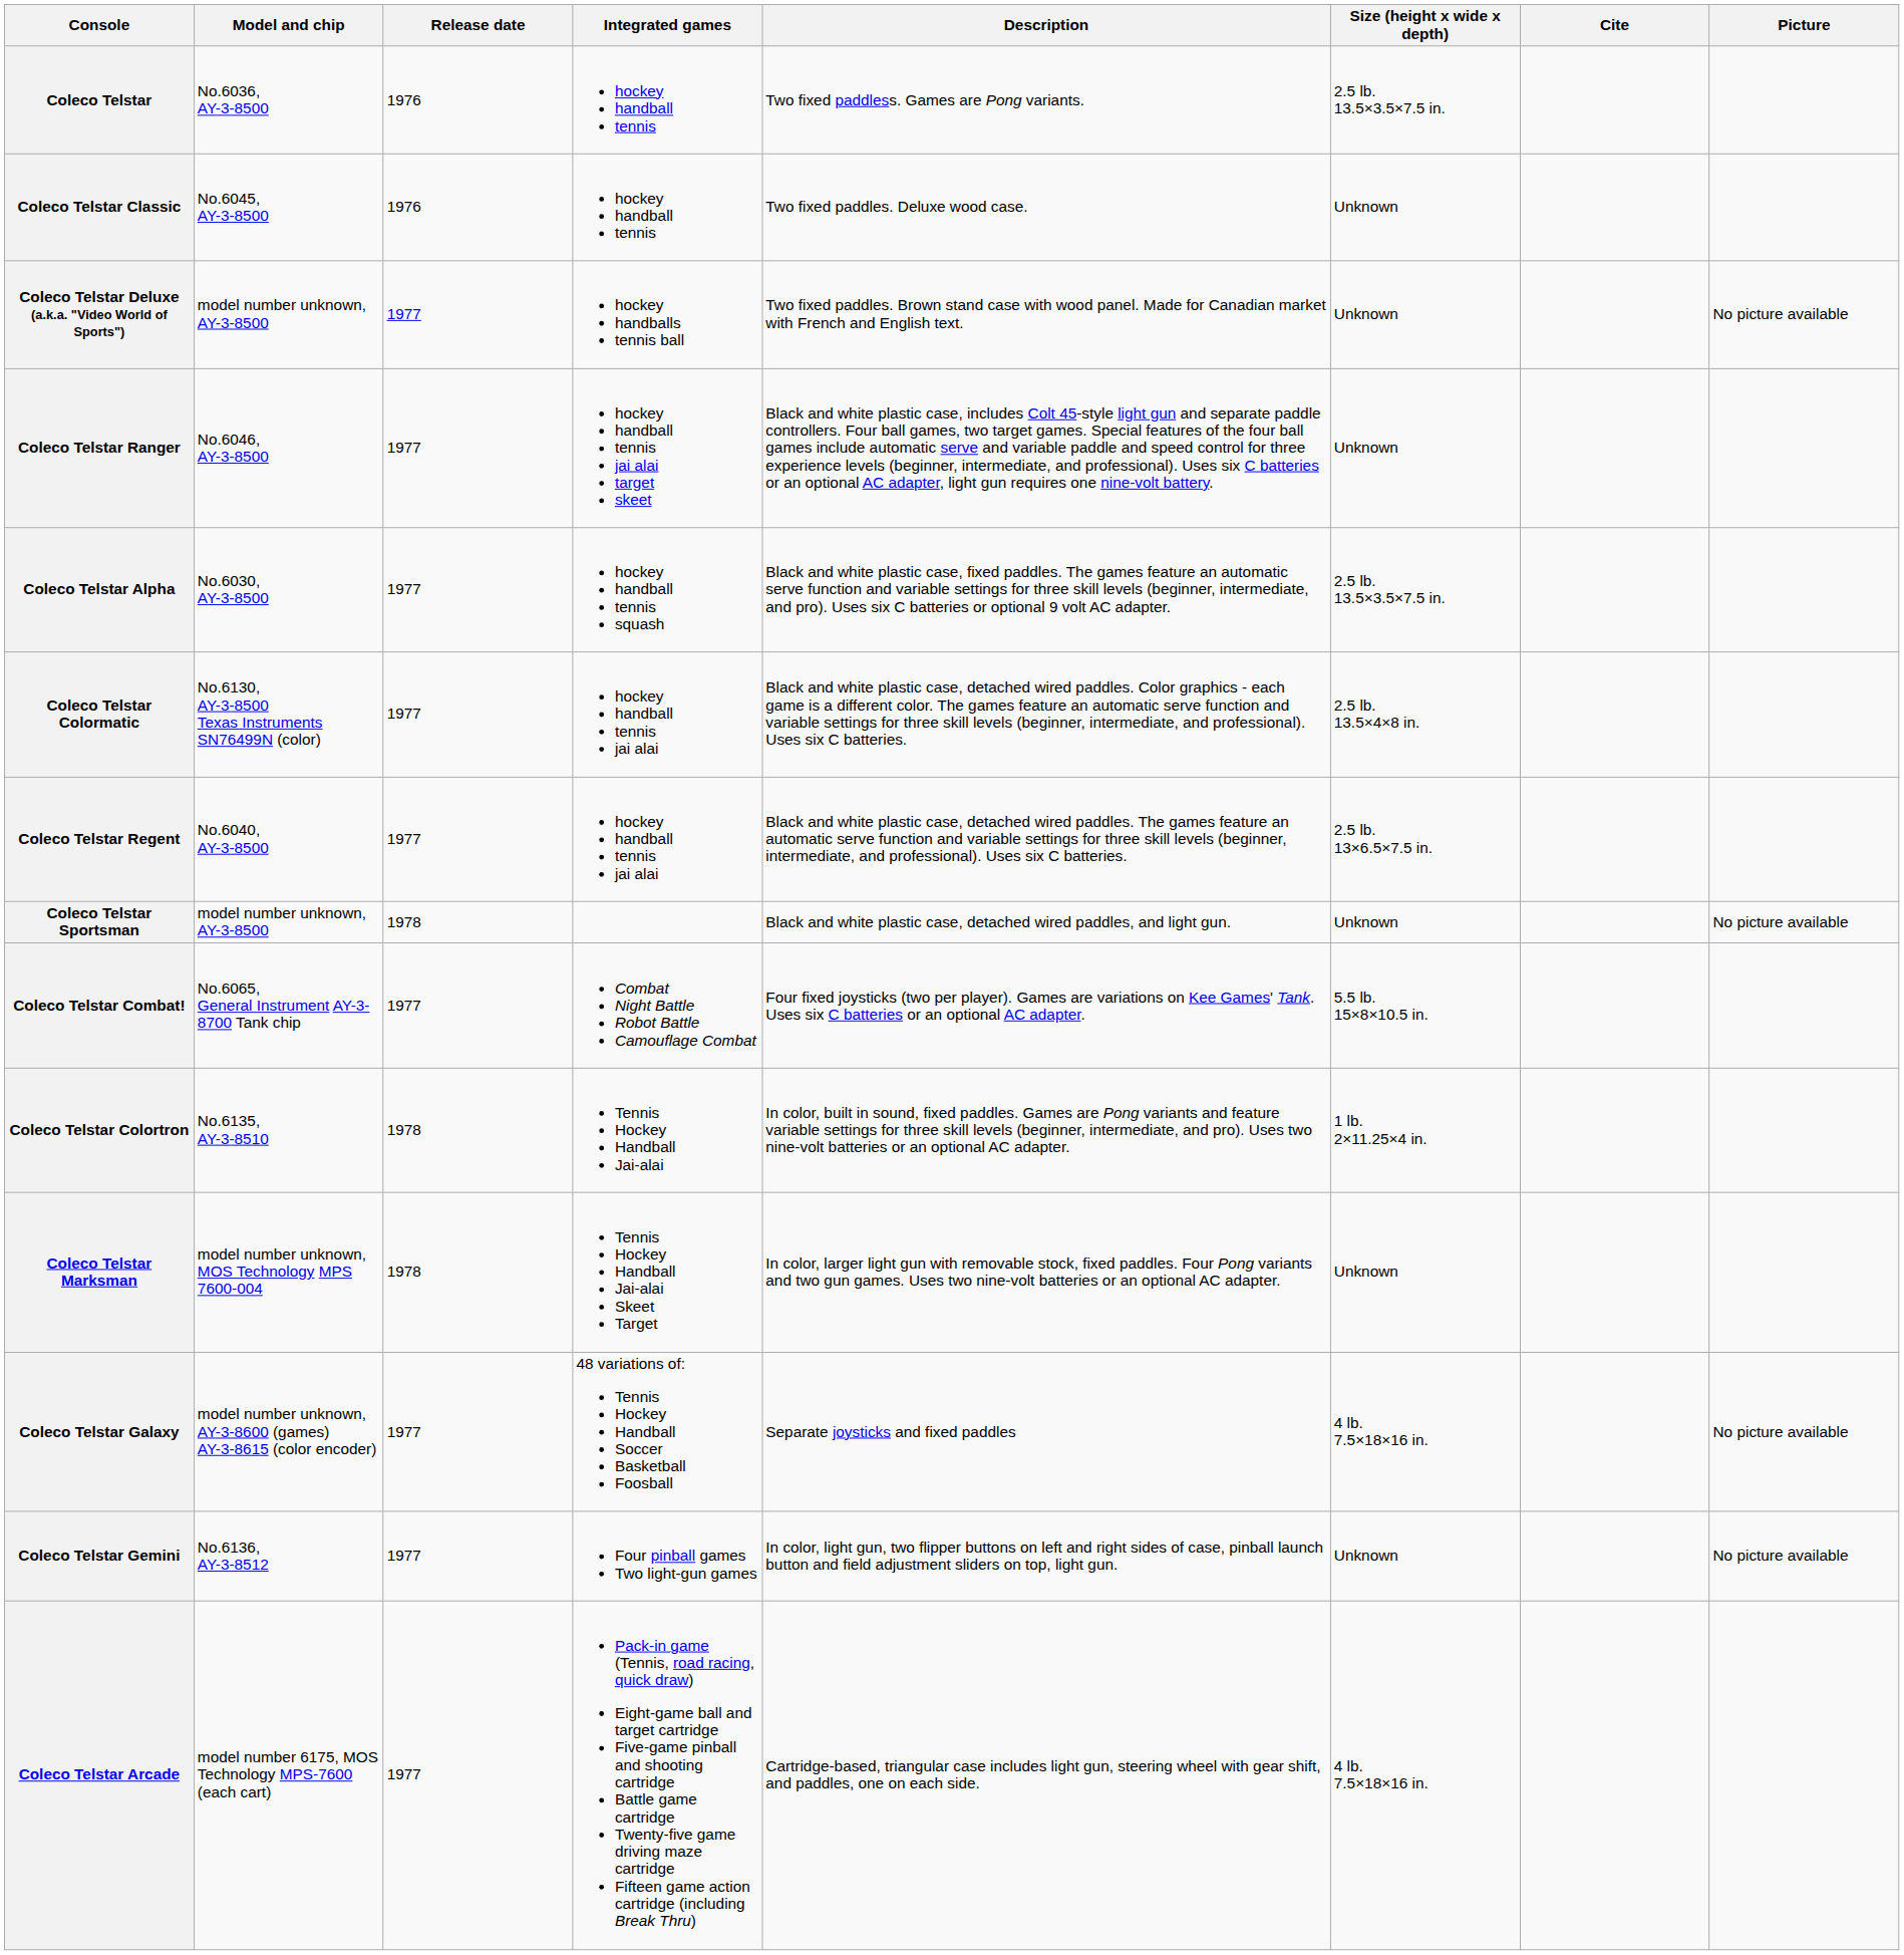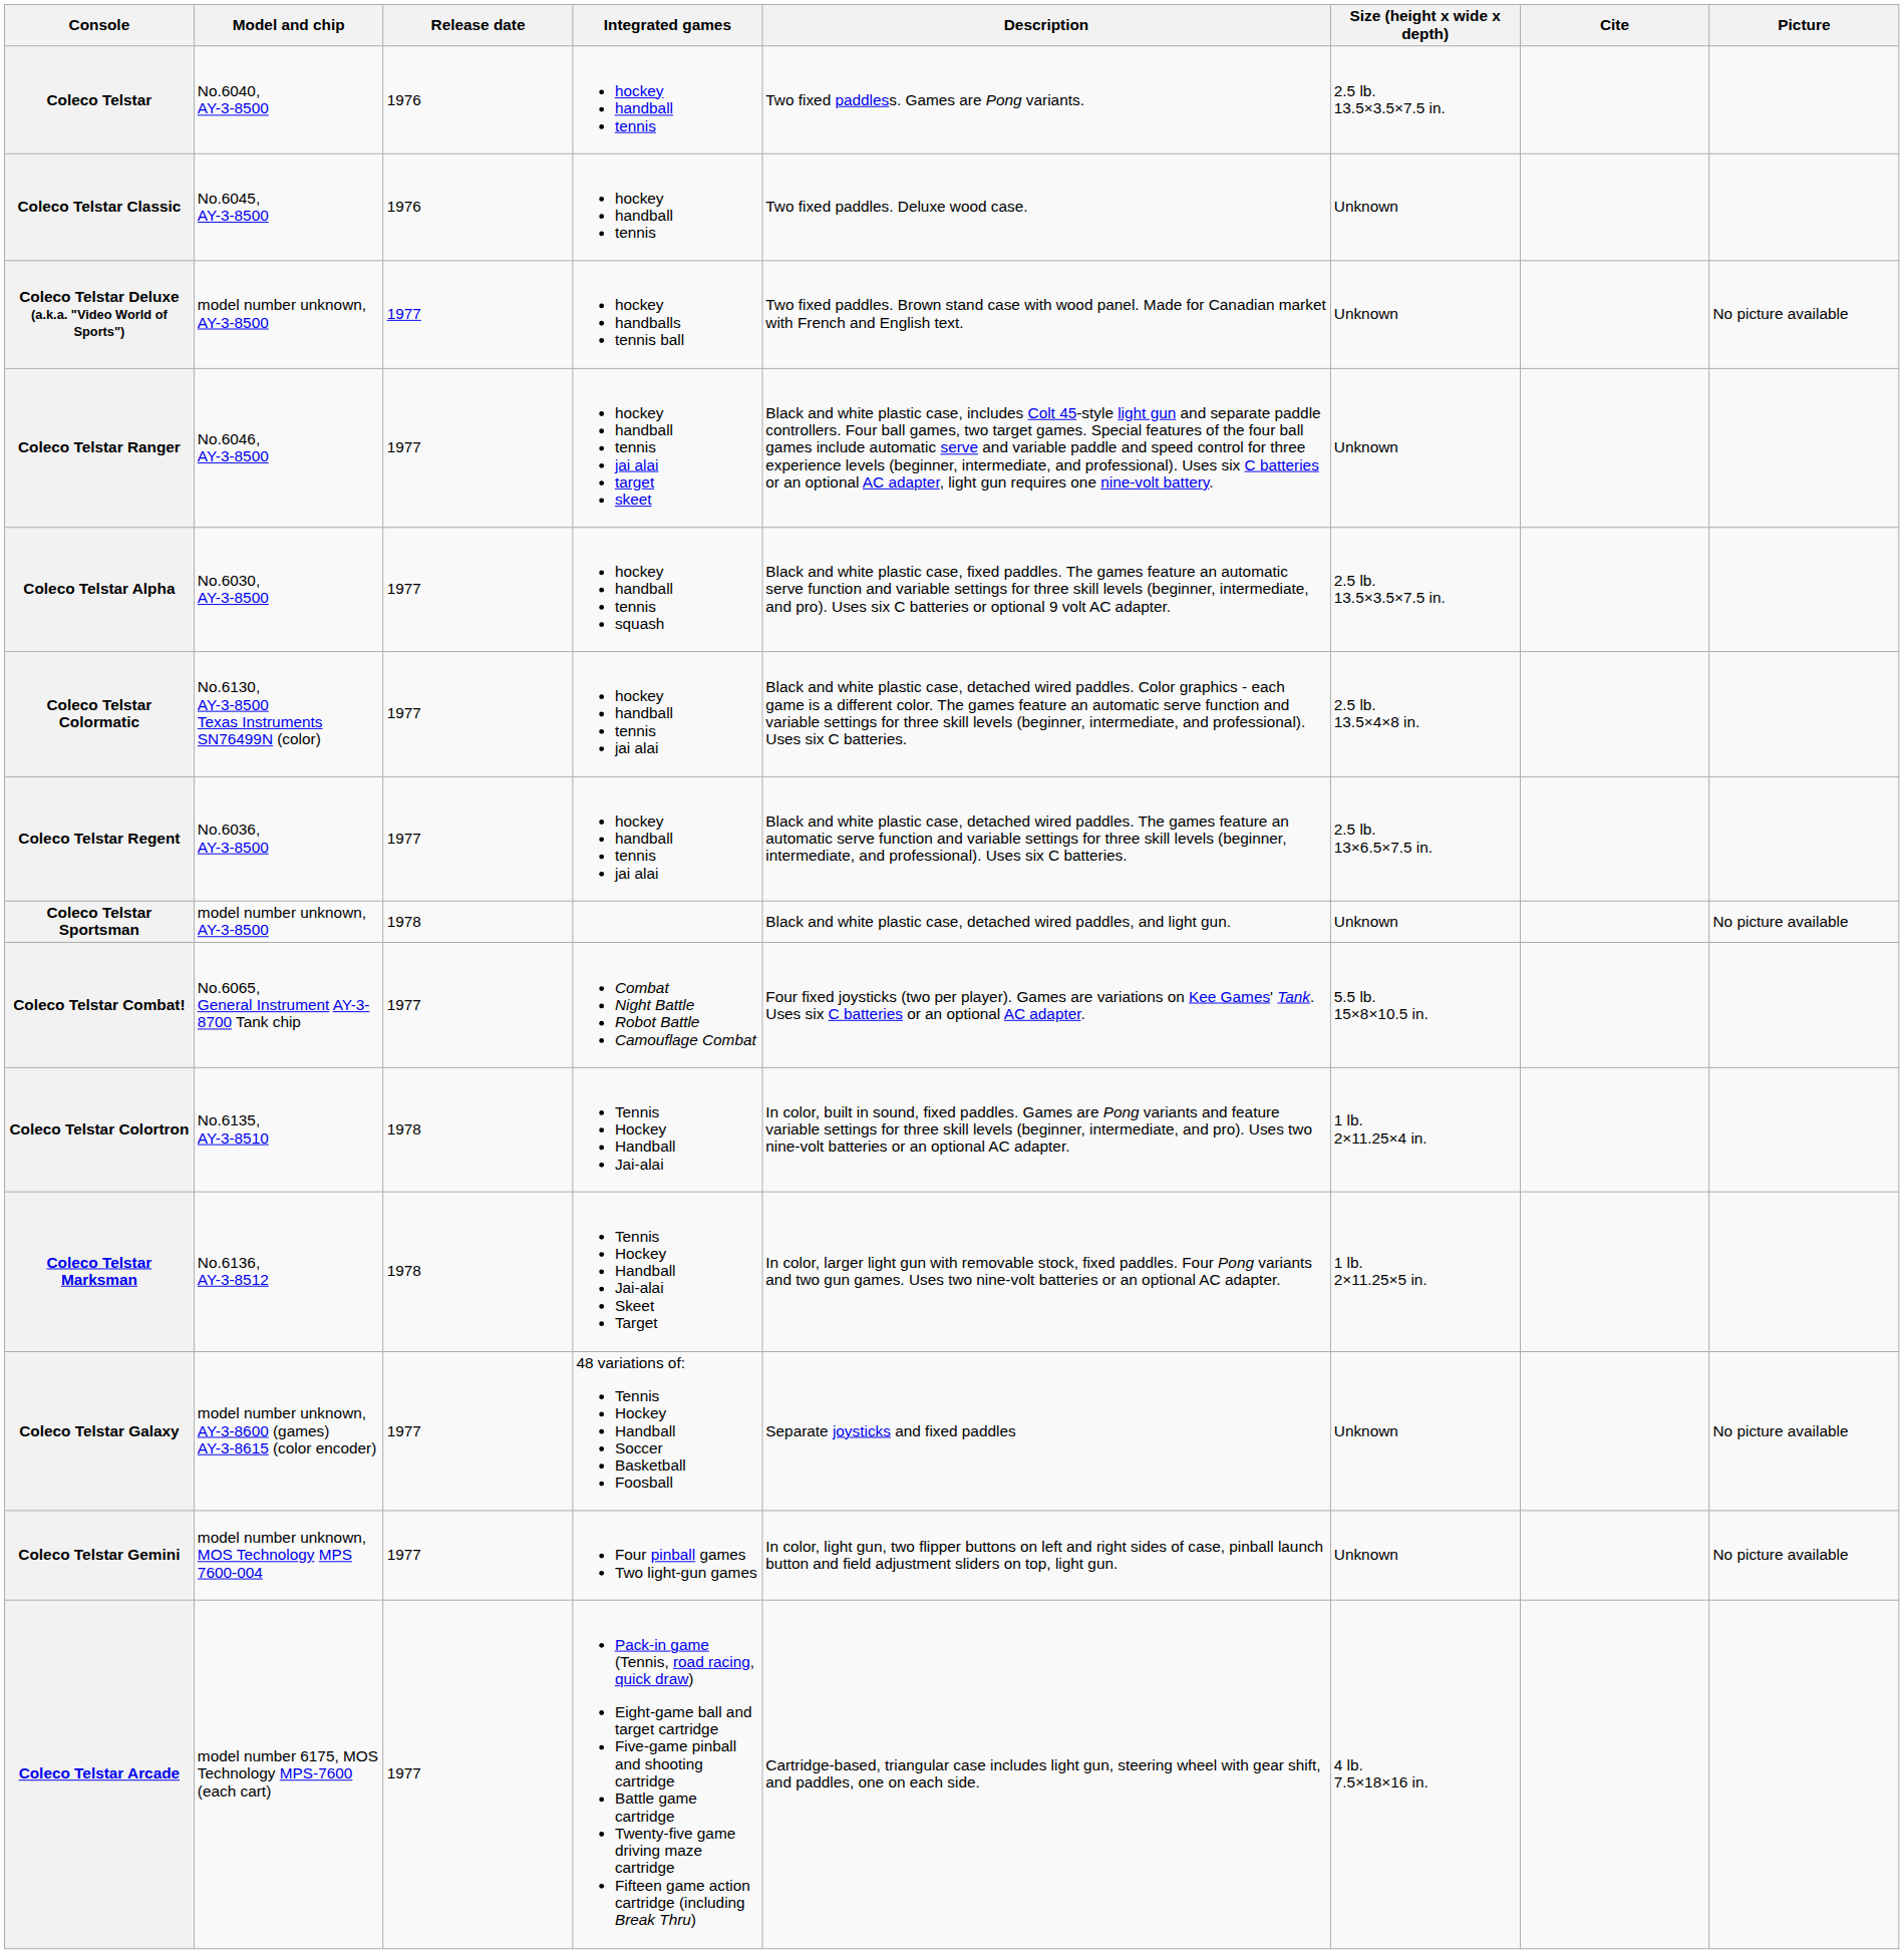Coleco Telstar | Model and chip: No.6036, AY-3-8500 -> No.6040, AY-3-8500
Coleco Telstar Regent | Model and chip: No.6040, AY-3-8500 -> No.6036, AY-3-8500
Coleco Telstar Marksman | Model and chip: model number unknown, MOS Technology MPS 7600-004 -> No.6136, AY-3-8512
Coleco Telstar Marksman | Size (height x wide x depth): Unknown -> 1 lb. 2×11.25×5 in.
Coleco Telstar Galaxy | Size (height x wide x depth): 4 lb. 7.5×18×16 in. -> Unknown
Coleco Telstar Gemini | Model and chip: No.6136, AY-3-8512 -> model number unknown, MOS Technology MPS 7600-004
